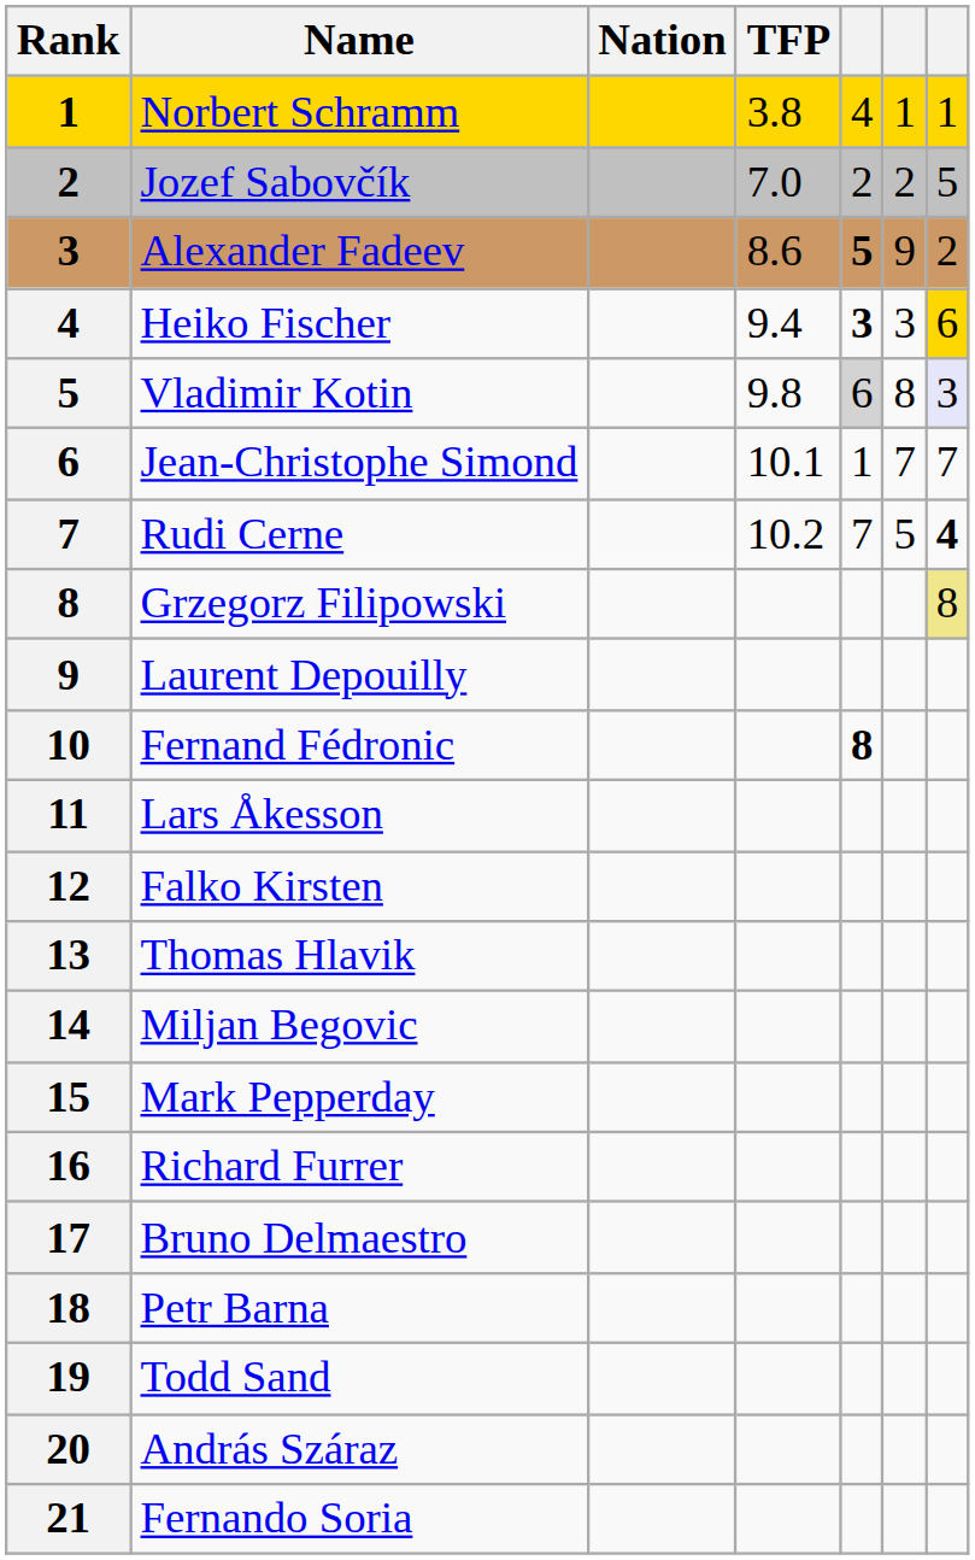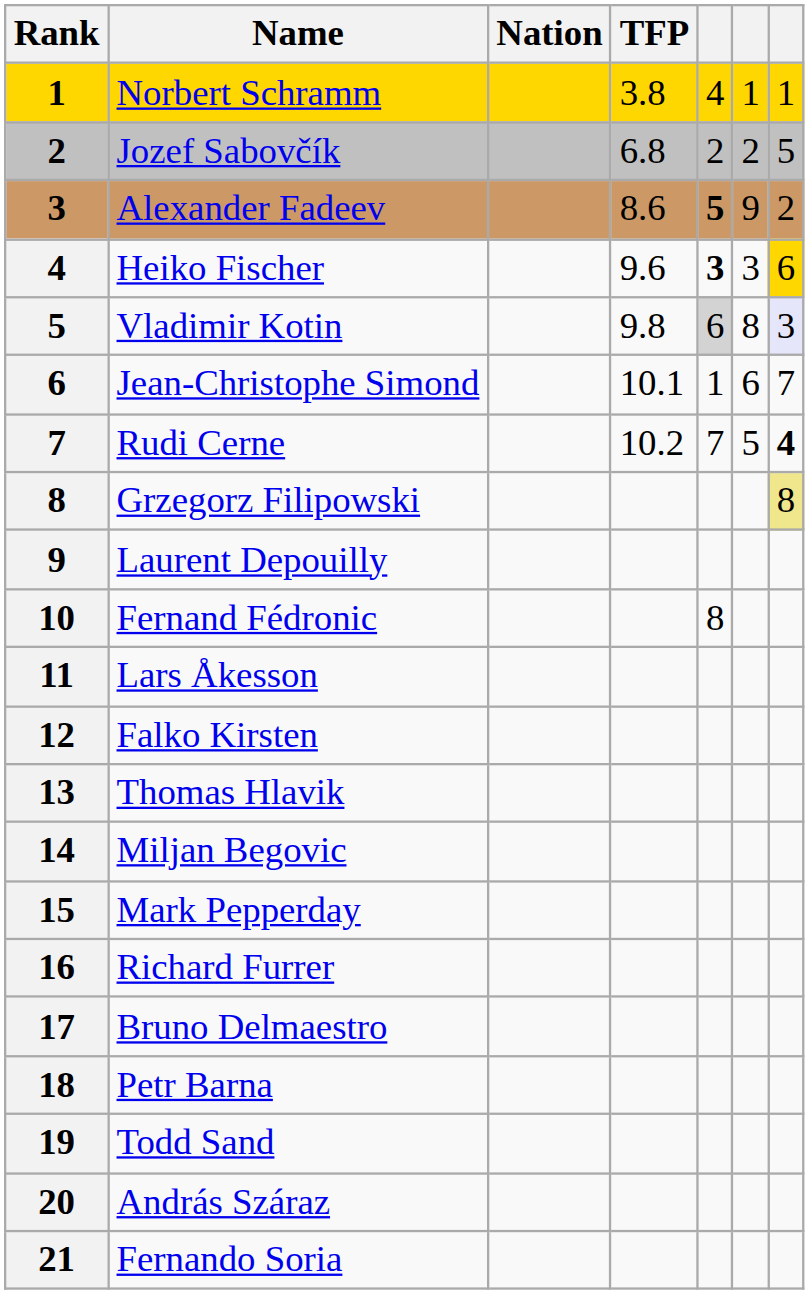Jozef Sabovčík | TFP: 7.0 -> 6.8
Heiko Fischer | TFP: 9.4 -> 9.6
Jean-Christophe Simond | column 6: 7 -> 6
Fernand Fédronic | column 5: bold -> normal
